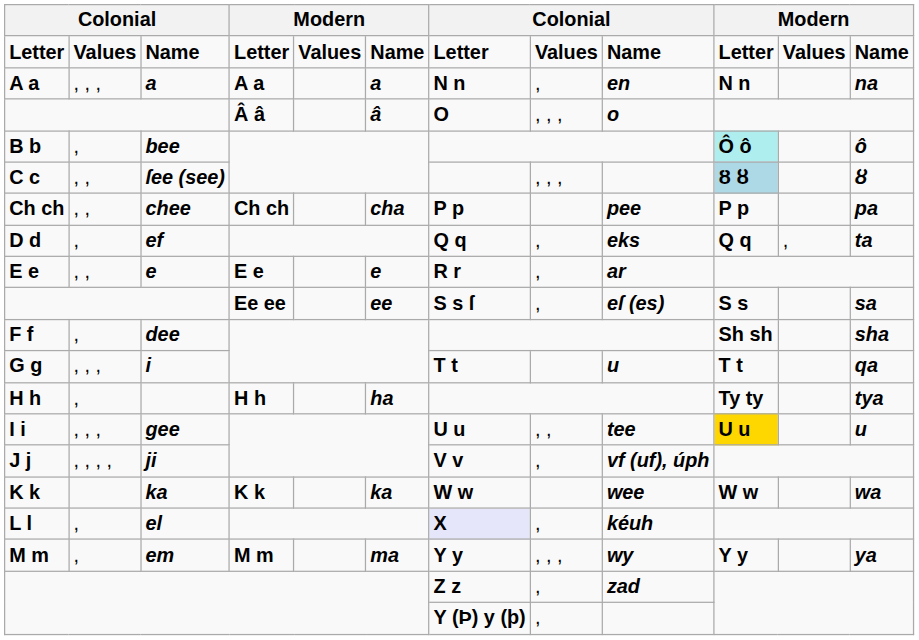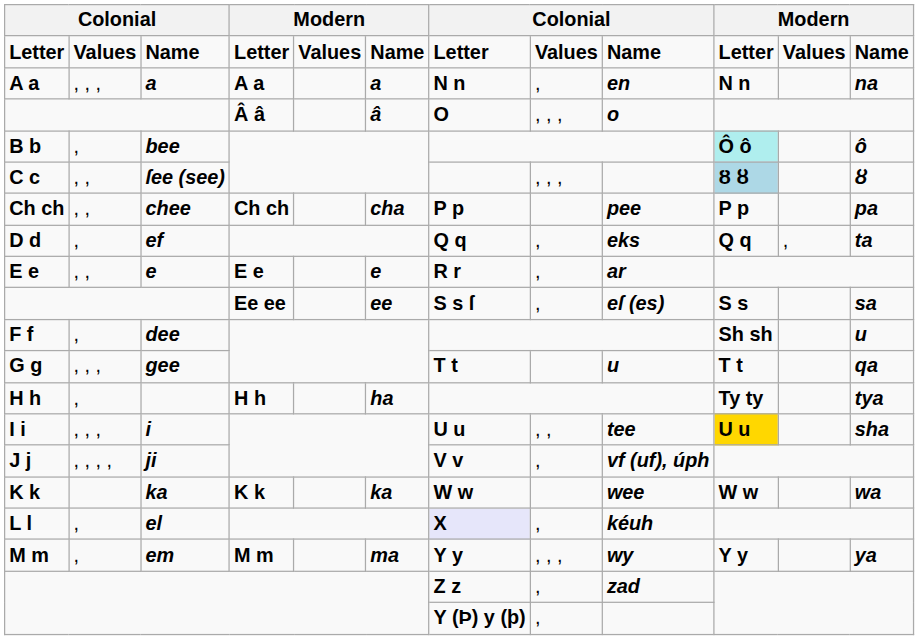F f | column 12: sha -> u
G g | column 3: i -> gee
I i | column 3: gee -> i
I i | column 12: u -> sha
